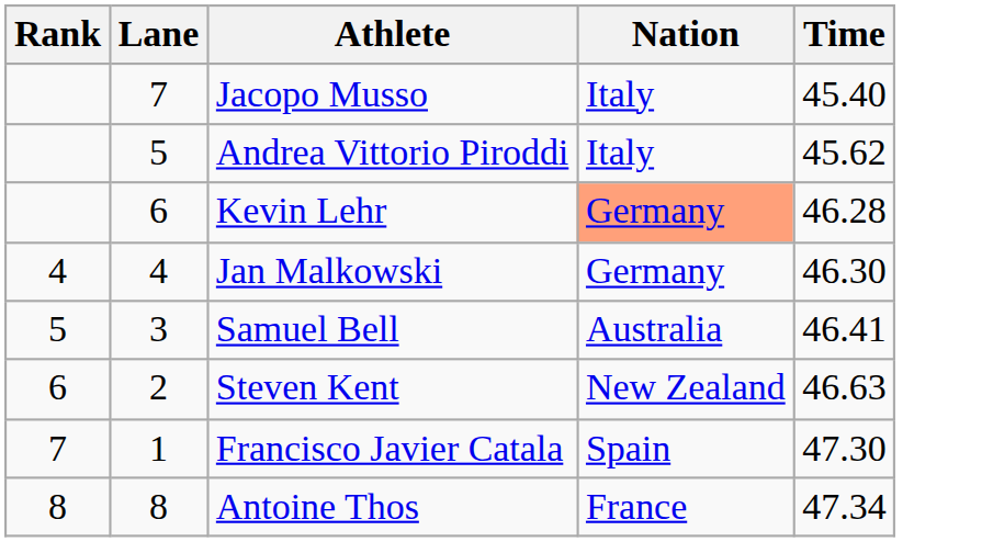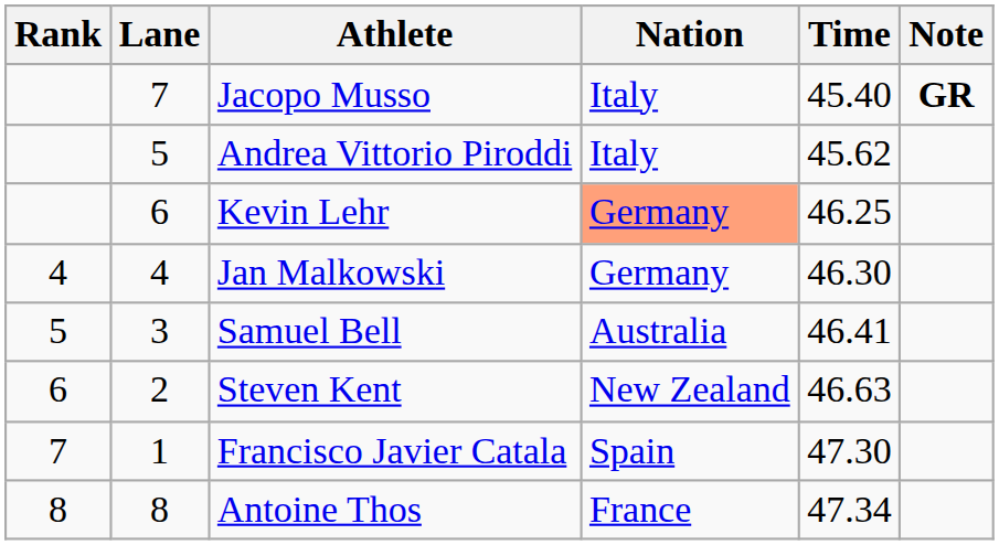+ column: Note | GR
Kevin Lehr | Time: 46.28 -> 46.25
